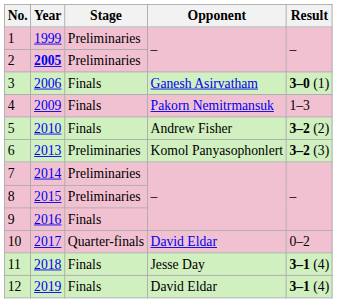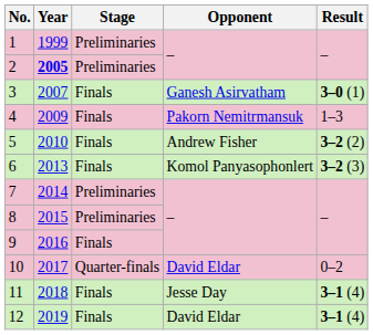3 | Year: 2006 -> 2007
6 | Stage: Preliminaries -> Finals
